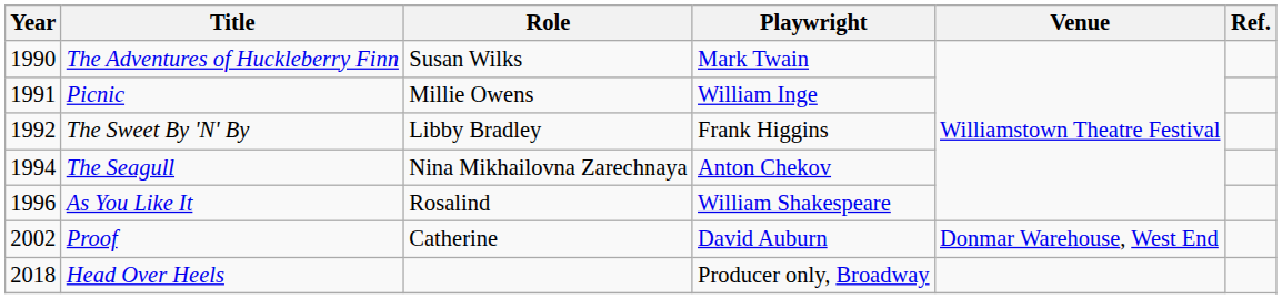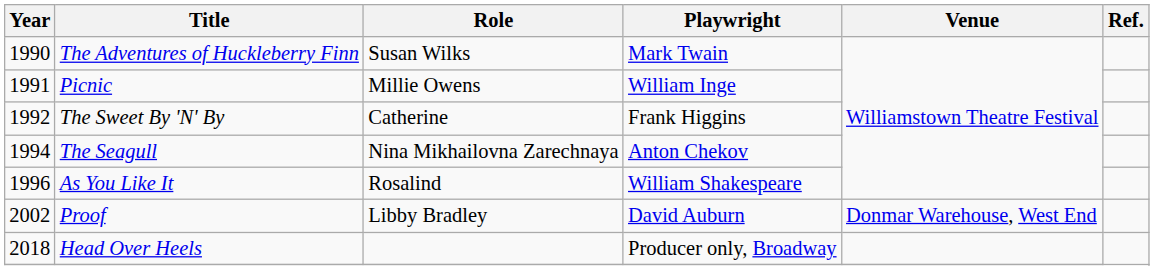The Sweet By 'N' By | Role: Libby Bradley -> Catherine
Proof | Role: Catherine -> Libby Bradley
